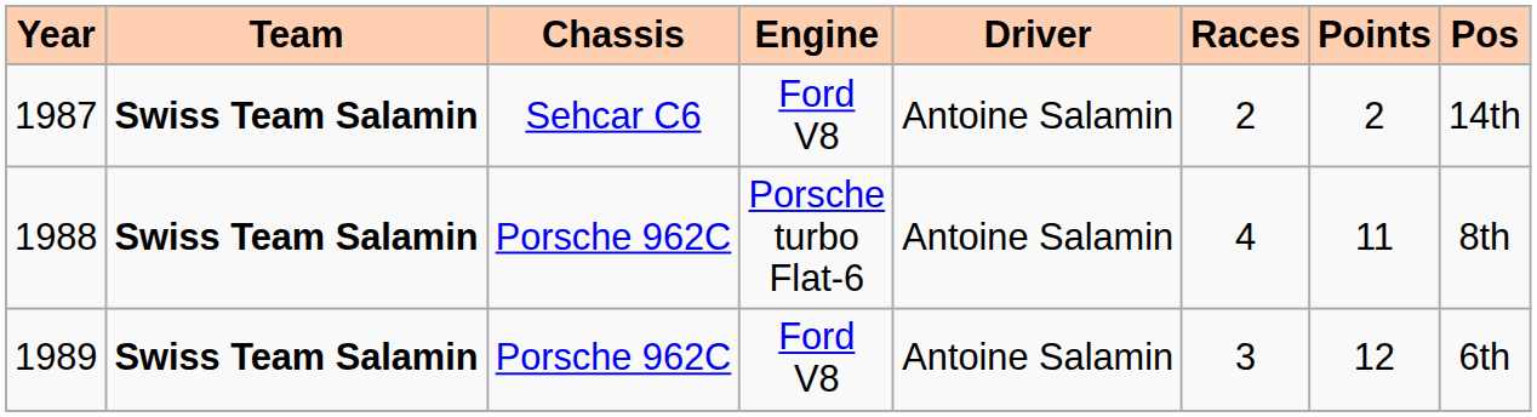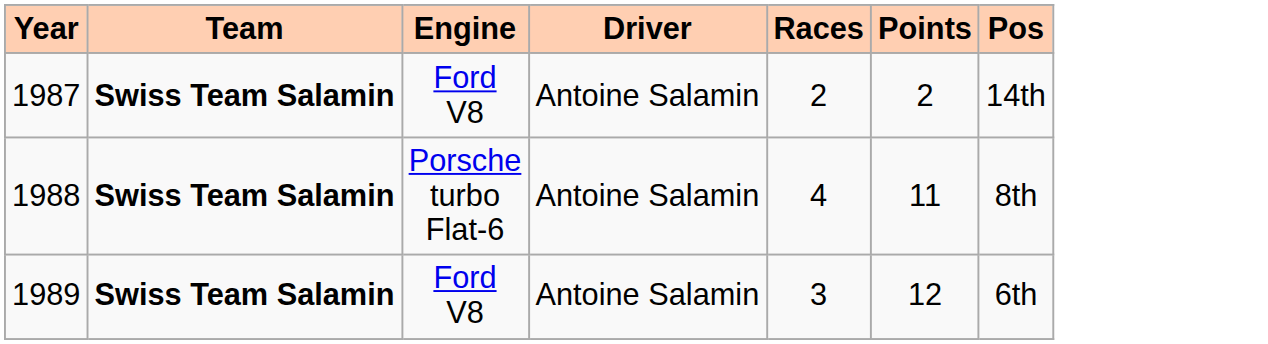- column: Chassis | Sehcar C6 | Porsche 962C | Porsche 962C
